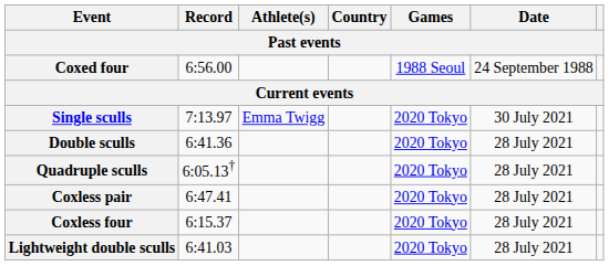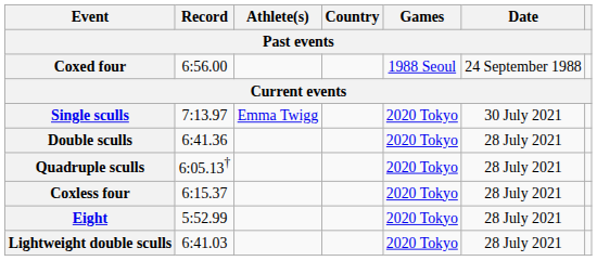- row: Coxless pair | 6:47.41 | 2020 Tokyo | 28 July 2021
+ row: Eight | 5:52.99 | 2020 Tokyo | 28 July 2021
